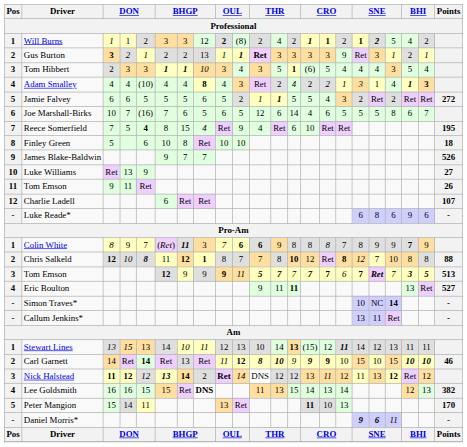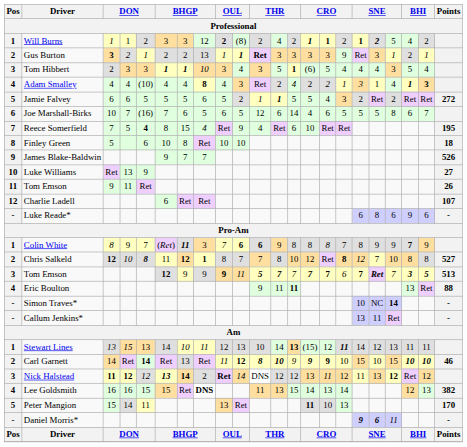Chris Salkeld | column 13: bold -> normal
Chris Salkeld | Points: 88 -> 527
Eric Boulton | Points: 527 -> 88
